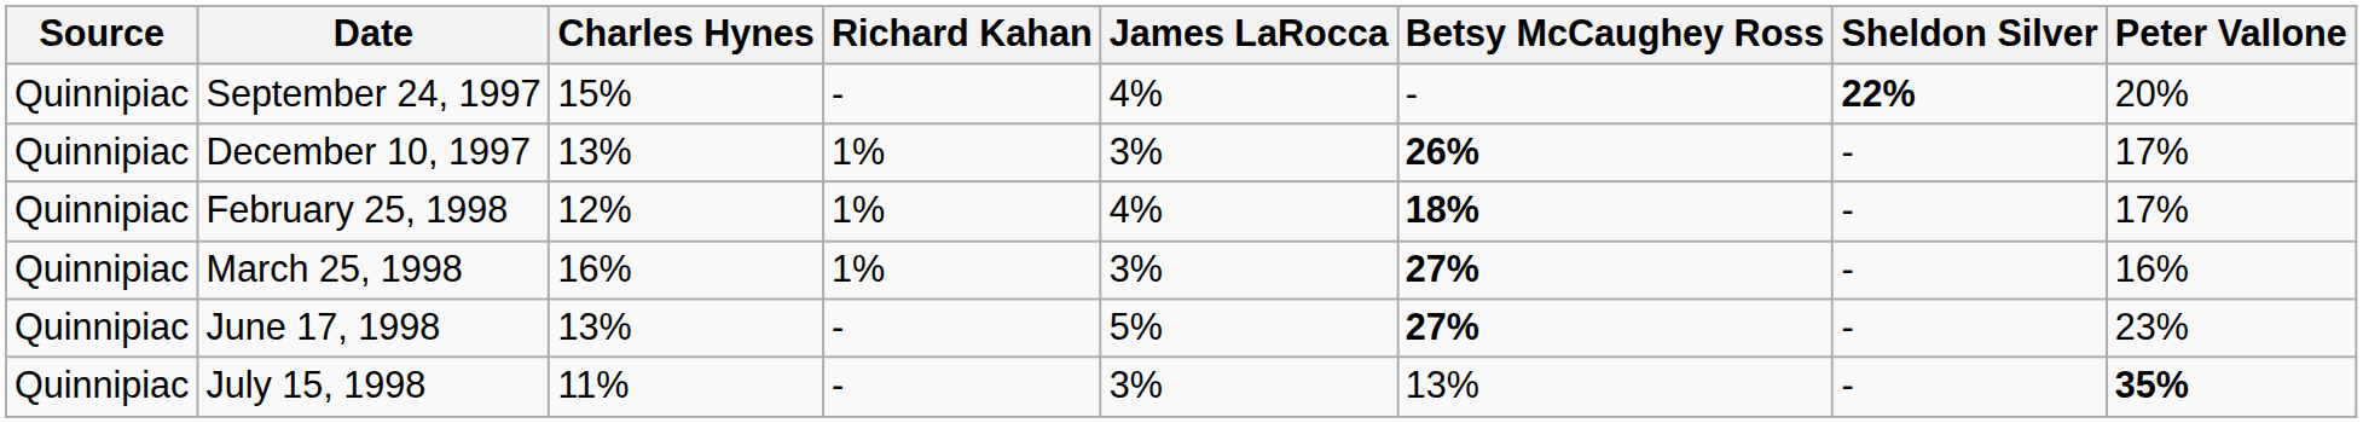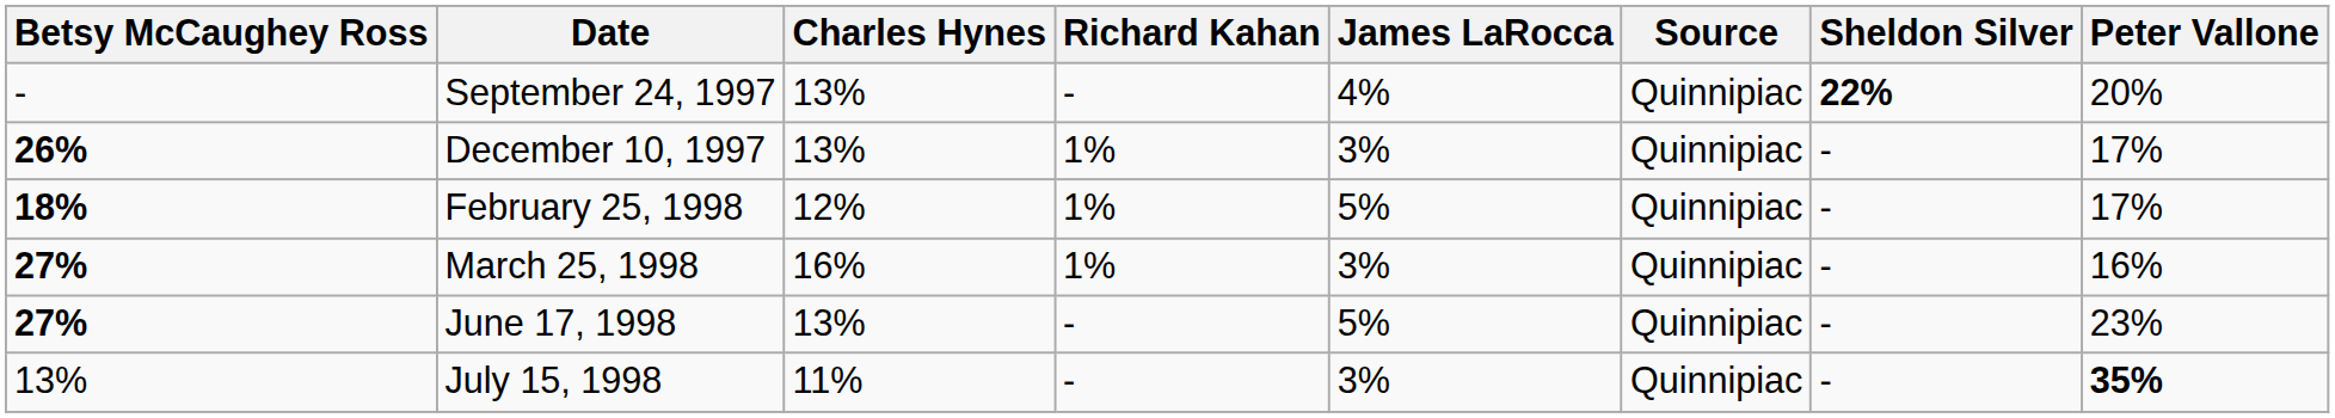columns swapped: Source <-> Betsy McCaughey Ross
September 24, 1997 | Charles Hynes: 15% -> 13%
February 25, 1998 | James LaRocca: 4% -> 5%
